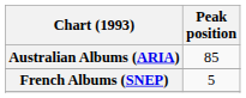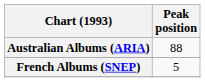Australian Albums (ARIA) | Peak position: 85 -> 88
